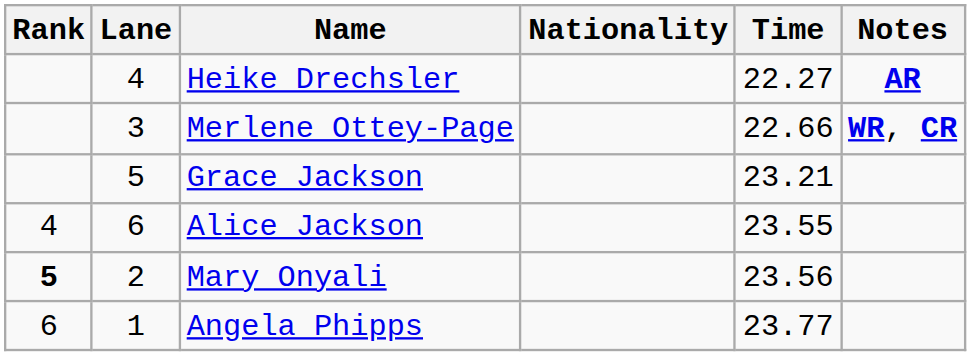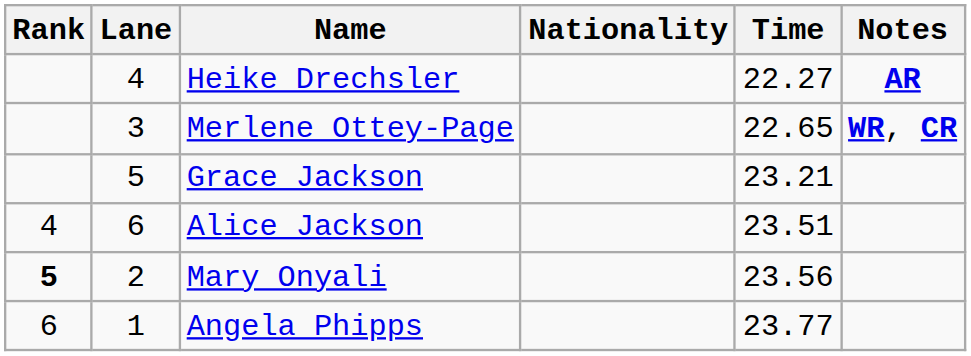Merlene Ottey-Page | Time: 22.66 -> 22.65
Alice Jackson | Time: 23.55 -> 23.51
